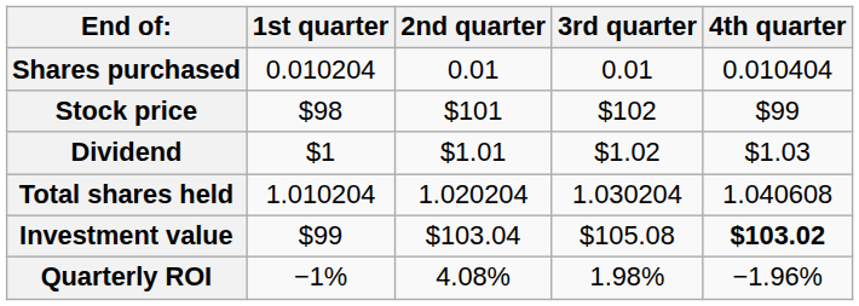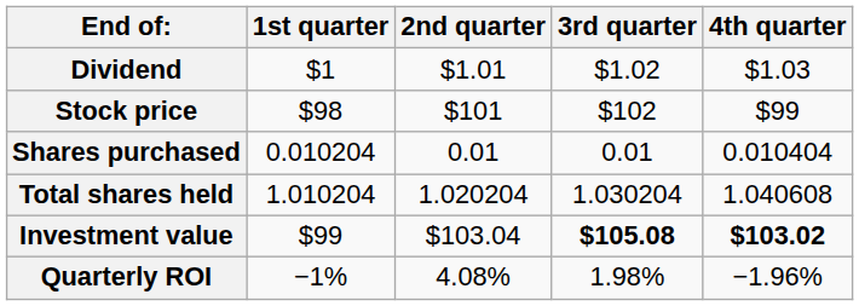rows swapped: Dividend <-> Shares purchased
Investment value | 3rd quarter: normal -> bold
